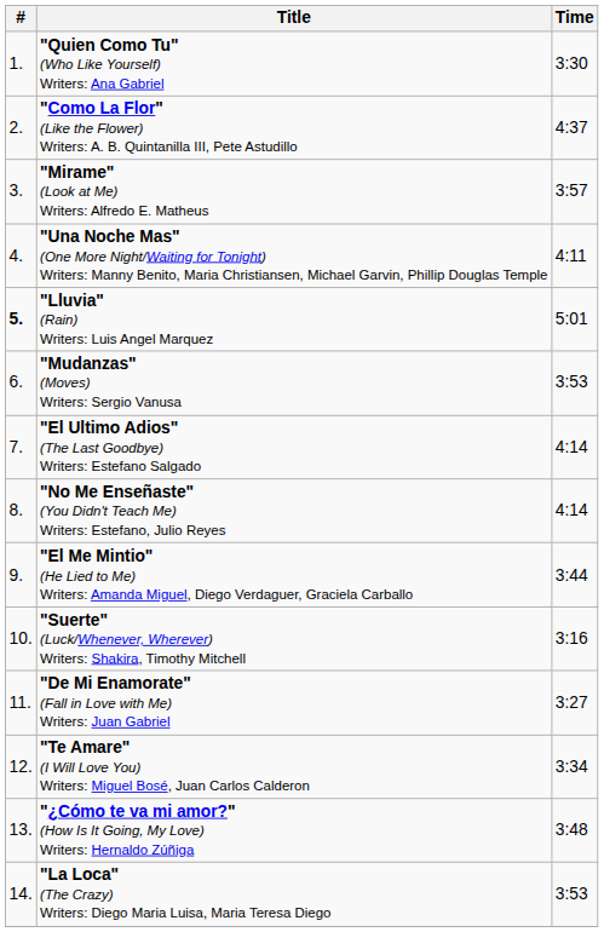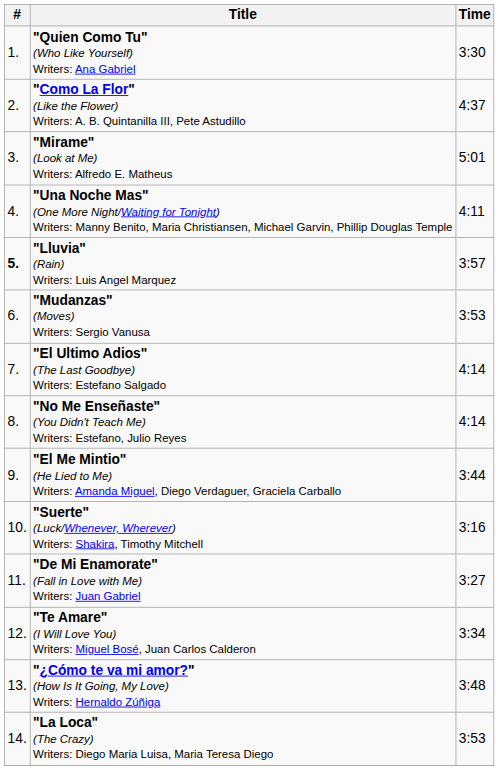"Mirame" (Look at Me) Writers: Alfredo E. Matheus | Time: 3:57 -> 5:01
"Lluvia" (Rain) Writers: Luis Angel Marquez | Time: 5:01 -> 3:57
